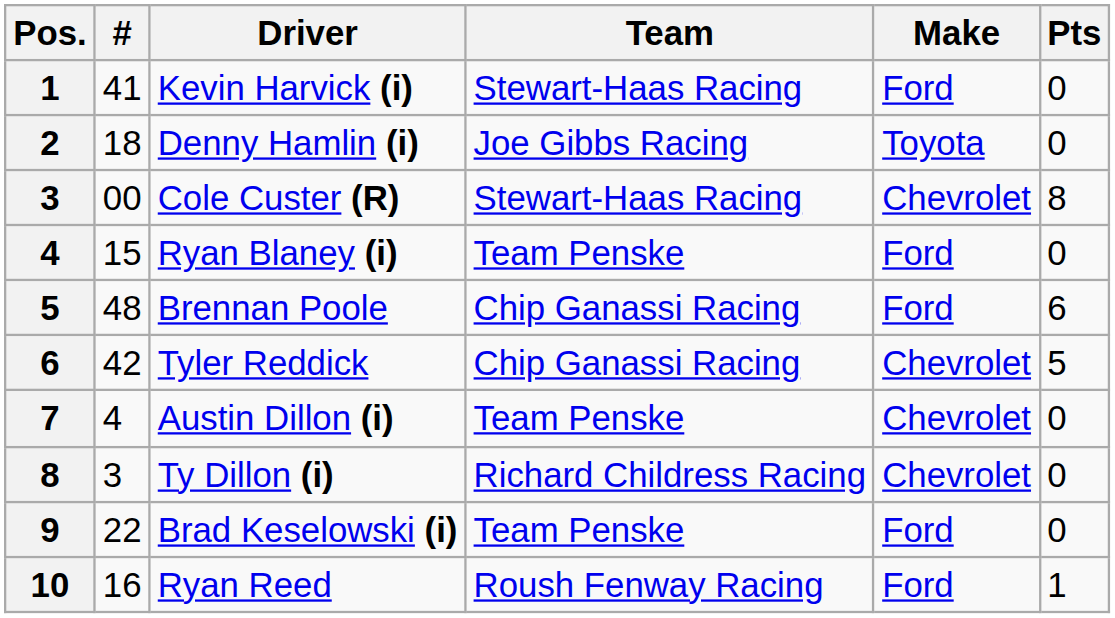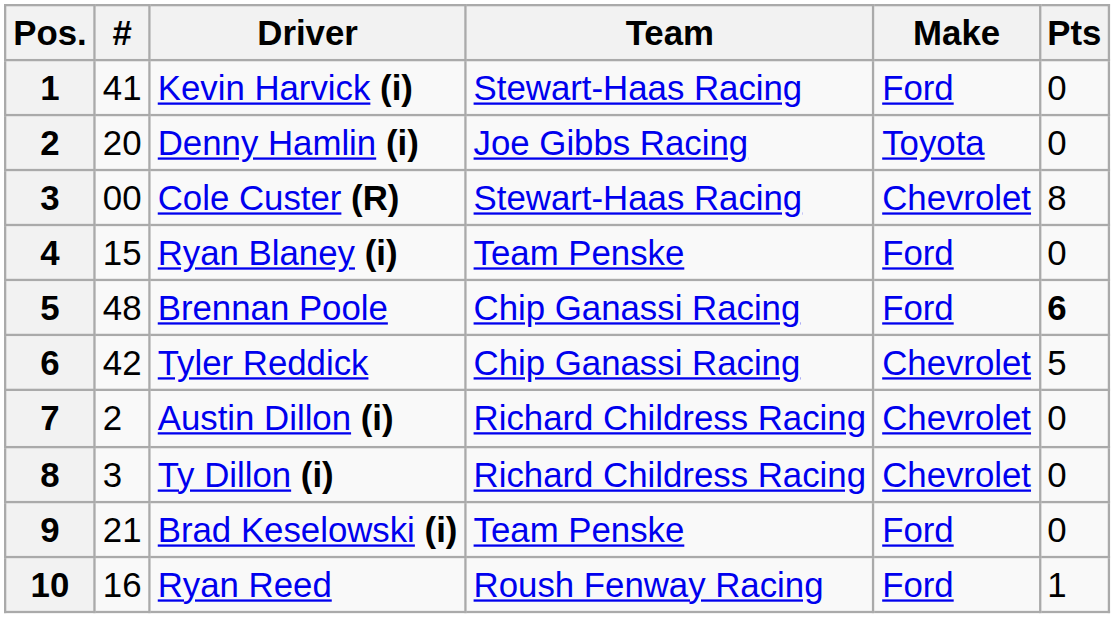Denny Hamlin (i) | #: 18 -> 20
Brennan Poole | Pts: normal -> bold
Austin Dillon (i) | #: 4 -> 2
Austin Dillon (i) | Team: Team Penske -> Richard Childress Racing
Brad Keselowski (i) | #: 22 -> 21
